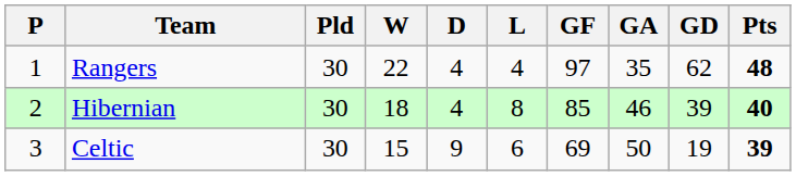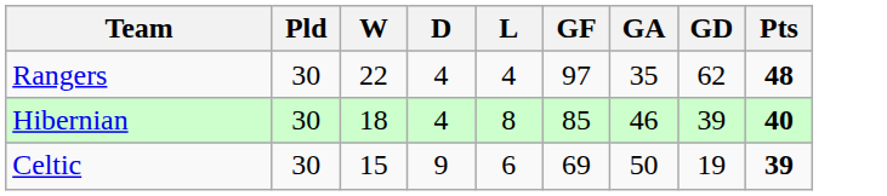- column: P | 1 | 2 | 3
